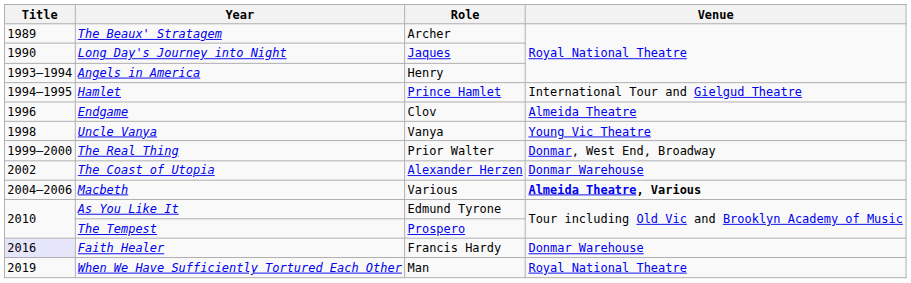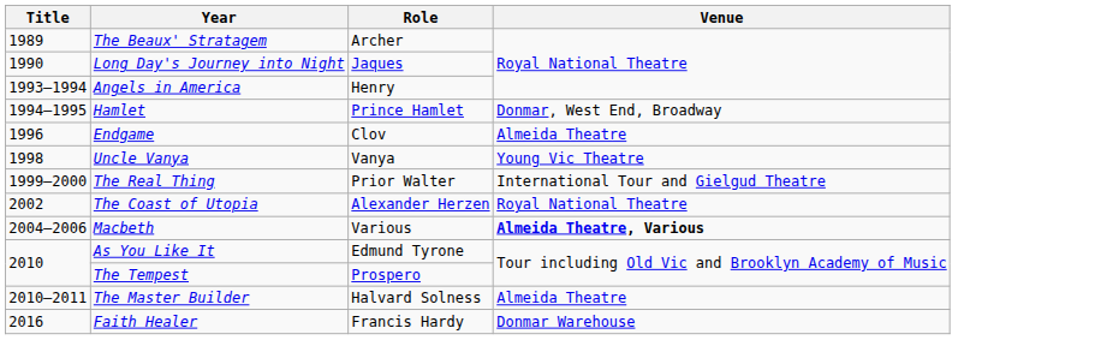Hamlet | Venue: International Tour and Gielgud Theatre -> Donmar, West End, Broadway
The Real Thing | Venue: Donmar, West End, Broadway -> International Tour and Gielgud Theatre
The Coast of Utopia | Venue: Donmar Warehouse -> Royal National Theatre
+ row: 2010–2011 | The Master Builder | Halvard Solness | Almeida Theatre
Faith Healer | Title: lavender background -> no background
- row: 2019 | When We Have Sufficiently Tortured Each Other | Man | Royal National Theatre
